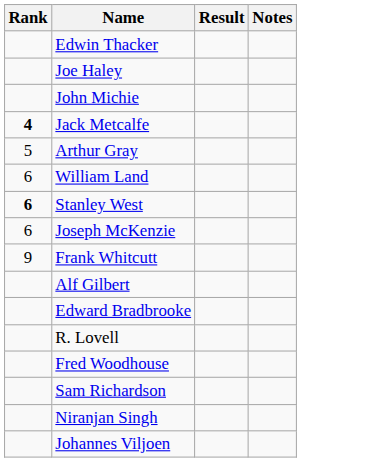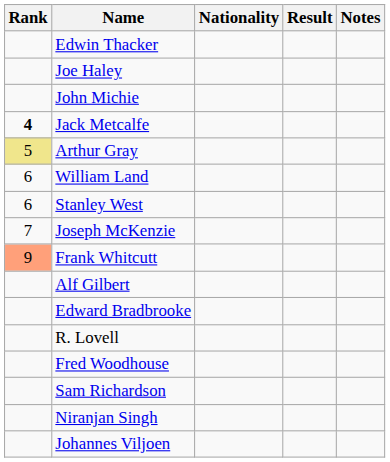+ column: Nationality
Arthur Gray | Rank: no background -> khaki background
Stanley West | Rank: bold -> normal
Joseph McKenzie | Rank: 6 -> 7
Frank Whitcutt | Rank: no background -> lightsalmon background
